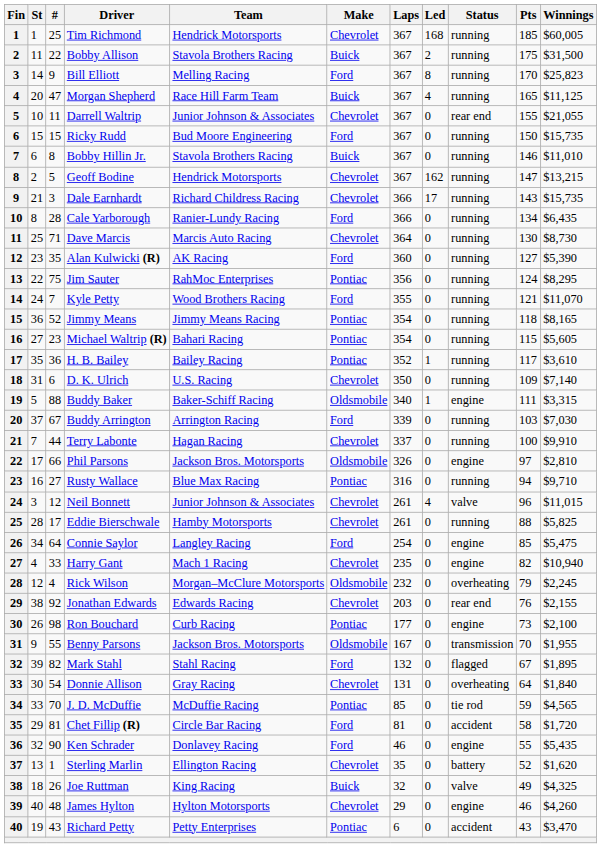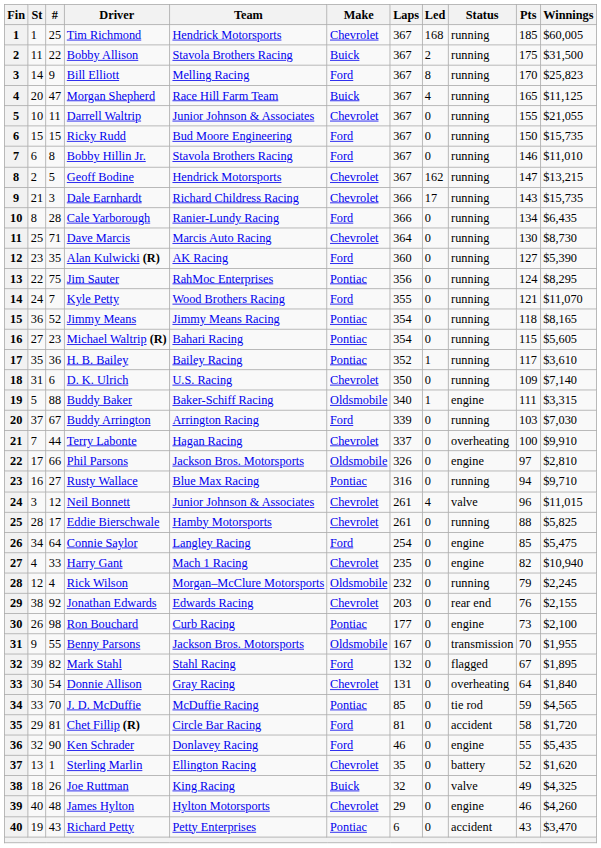Darrell Waltrip | Status: rear end -> running
Bobby Hillin Jr. | Make: Buick -> Ford
Terry Labonte | Status: running -> overheating
Rick Wilson | Status: overheating -> running
